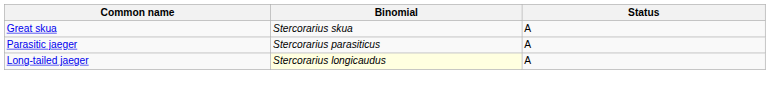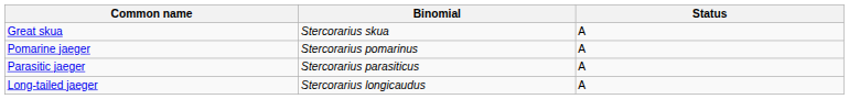+ row: Pomarine jaeger | Stercorarius pomarinus | A
Long-tailed jaeger | Binomial: lightyellow background -> no background
